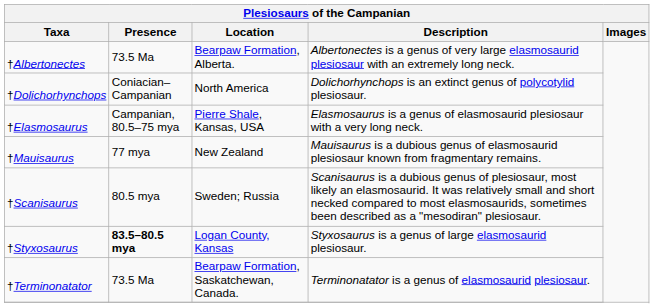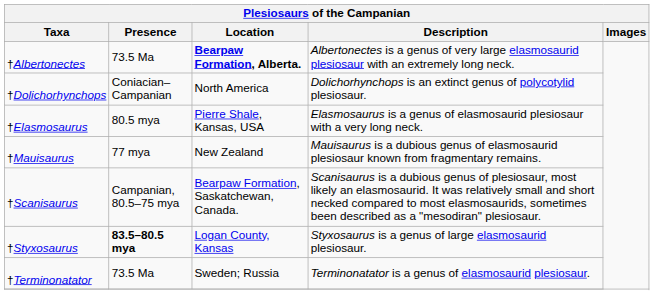†Albertonectes | Location: normal -> bold
†Elasmosaurus | Presence: Campanian, 80.5–75 mya -> 80.5 mya
†Scanisaurus | Presence: 80.5 mya -> Campanian, 80.5–75 mya
†Scanisaurus | Location: Sweden; Russia -> Bearpaw Formation, Saskatchewan, Canada.
†Terminonatator | Location: Bearpaw Formation, Saskatchewan, Canada. -> Sweden; Russia
